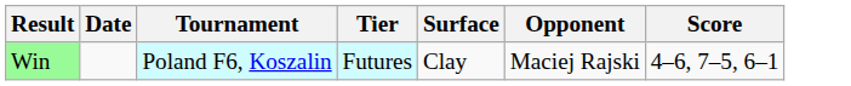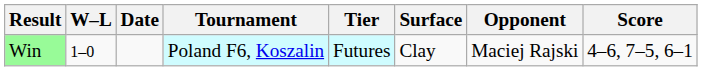+ column: W–L | 1–0
